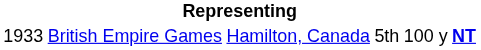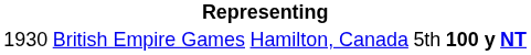British Empire Games | column 1: 1933 -> 1930
British Empire Games | column 5: normal -> bold
